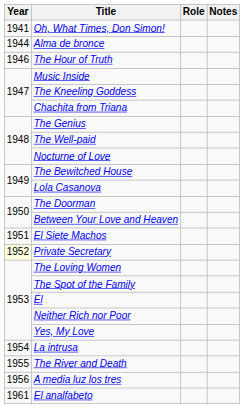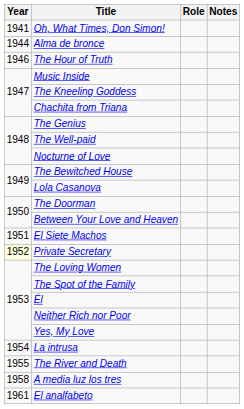A media luz los tres | Year: 1956 -> 1958
